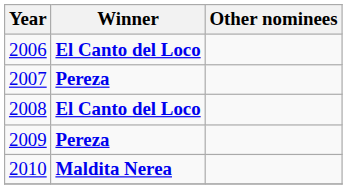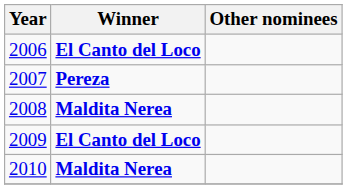2008 | Winner: El Canto del Loco -> Maldita Nerea
2009 | Winner: Pereza -> El Canto del Loco
